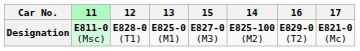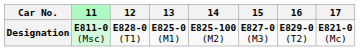columns swapped: 14 <-> 15
